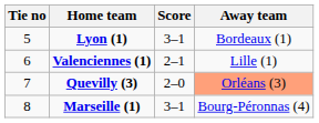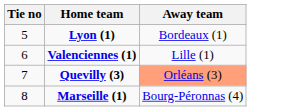- column: Score | 3–1 | 2–1 | 2–0 | 3–1
